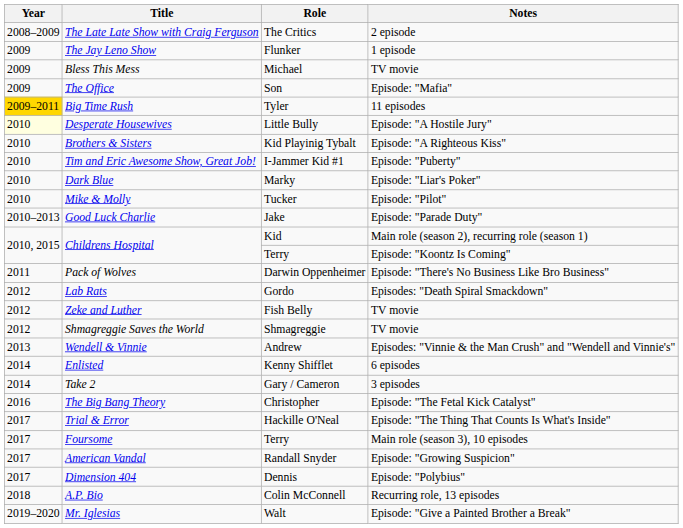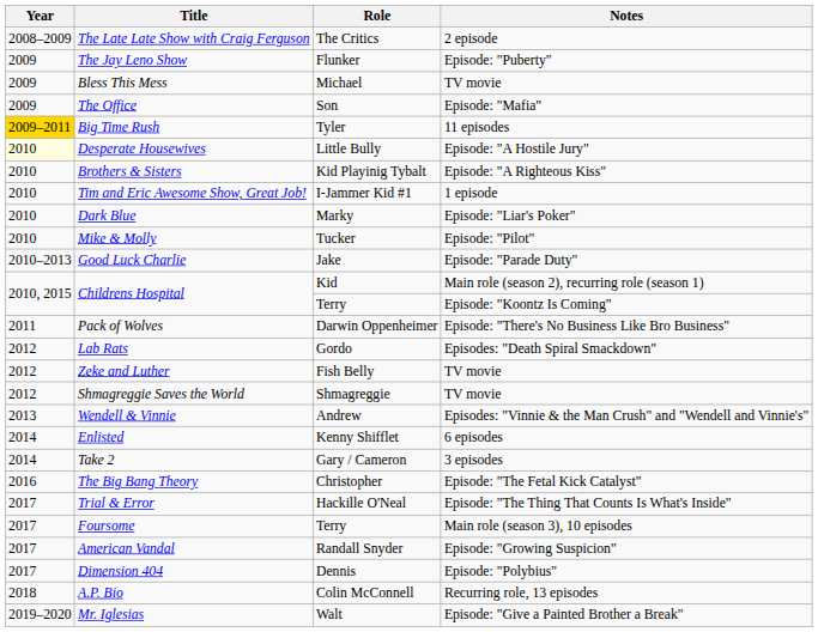The Jay Leno Show | Notes: 1 episode -> Episode: "Puberty"
Tim and Eric Awesome Show, Great Job! | Notes: Episode: "Puberty" -> 1 episode
